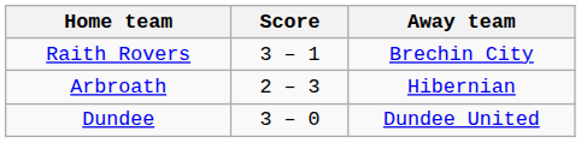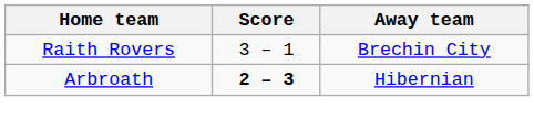Arbroath | Score: normal -> bold
- row: Dundee | 3 – 0 | Dundee United
